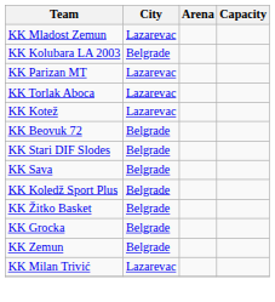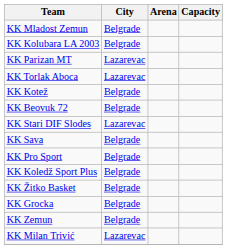KK Mladost Zemun | City: Lazarevac -> Belgrade
KK Kotež | City: Lazarevac -> Belgrade
KK Stari DIF Slodes | City: Belgrade -> Lazarevac
+ row: KK Pro Sport | Belgrade
